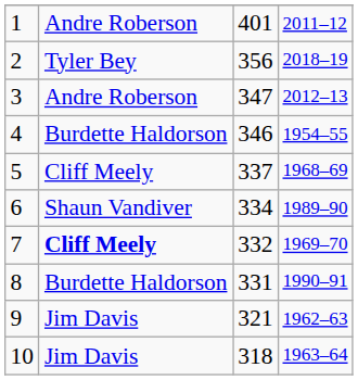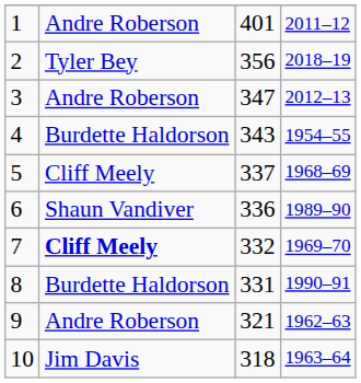4 | column 3: 346 -> 343
6 | column 3: 334 -> 336
9 | column 2: Jim Davis -> Andre Roberson
